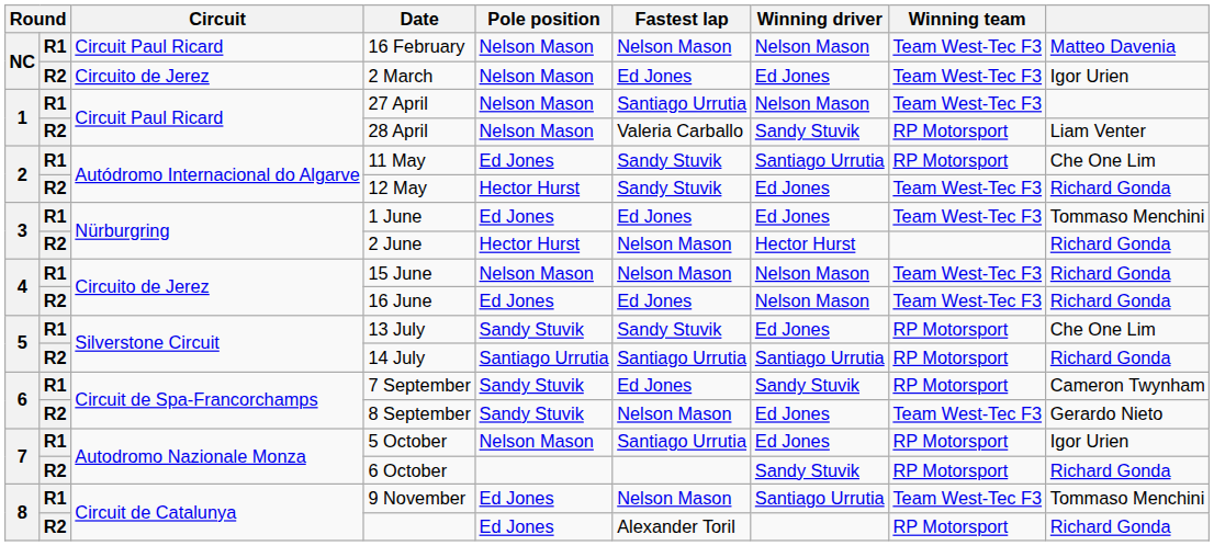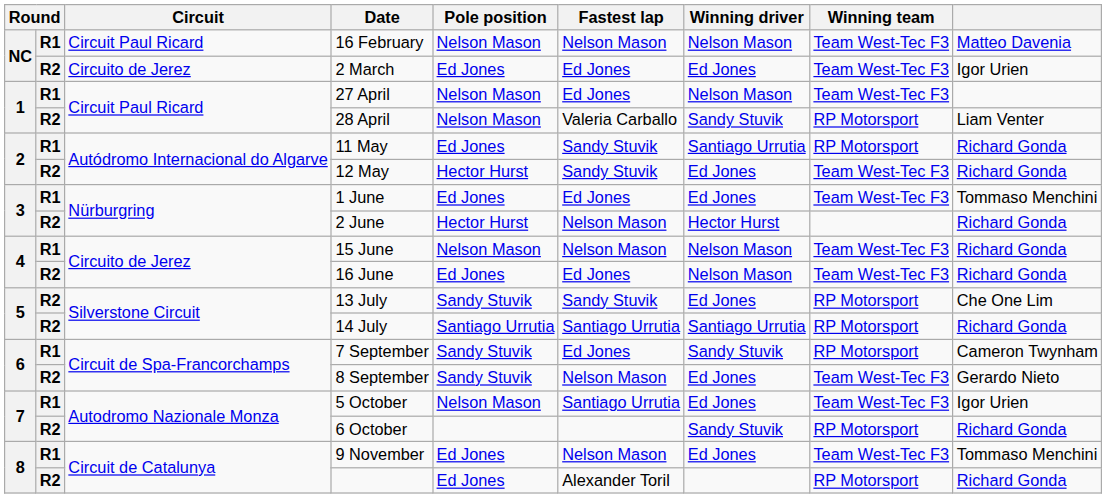2 March | Pole position: Nelson Mason -> Ed Jones
27 April | Fastest lap: Santiago Urrutia -> Ed Jones
11 May | column 9: Che One Lim -> Richard Gonda
13 July | column 2: R1 -> R2
5 October | Winning team: RP Motorsport -> Team West-Tec F3
9 November | Winning driver: Santiago Urrutia -> Ed Jones
